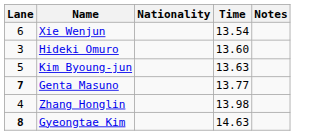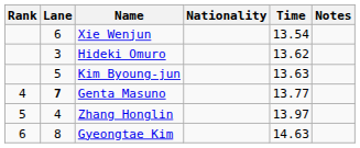+ column: Rank | 4 | 5 | 6
Hideki Omuro | Time: 13.60 -> 13.62
Zhang Honglin | Time: 13.98 -> 13.97
Gyeongtae Kim | Lane: bold -> normal
